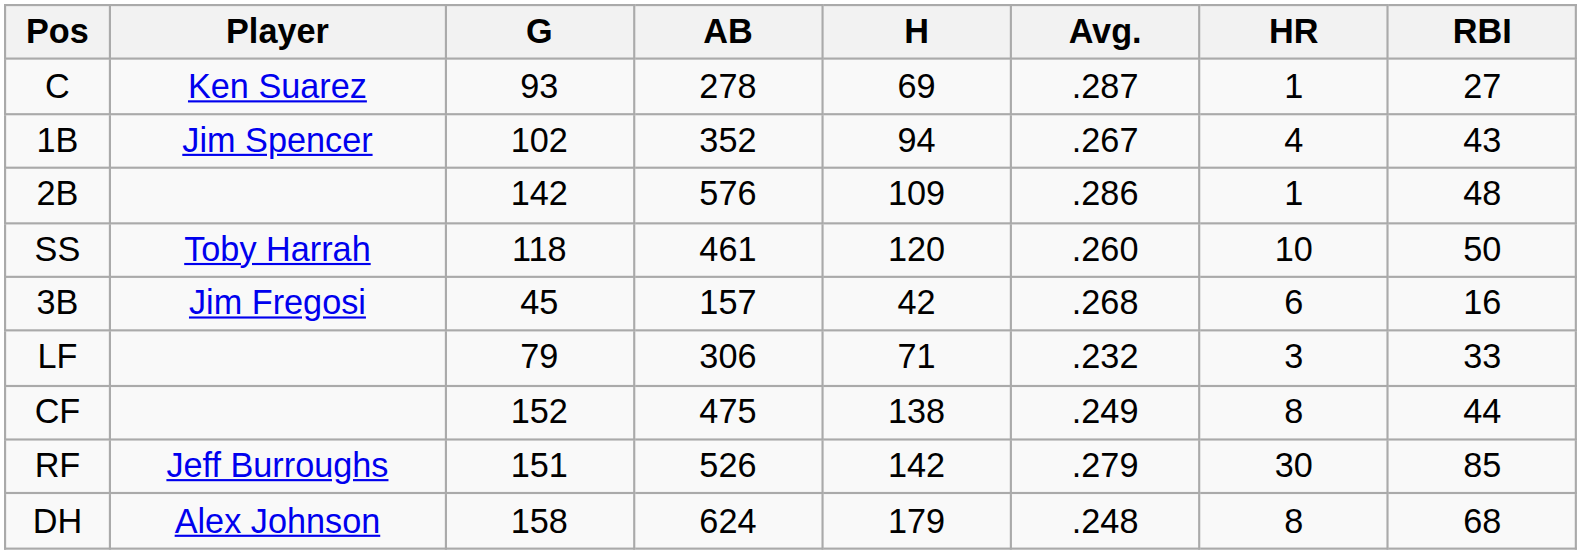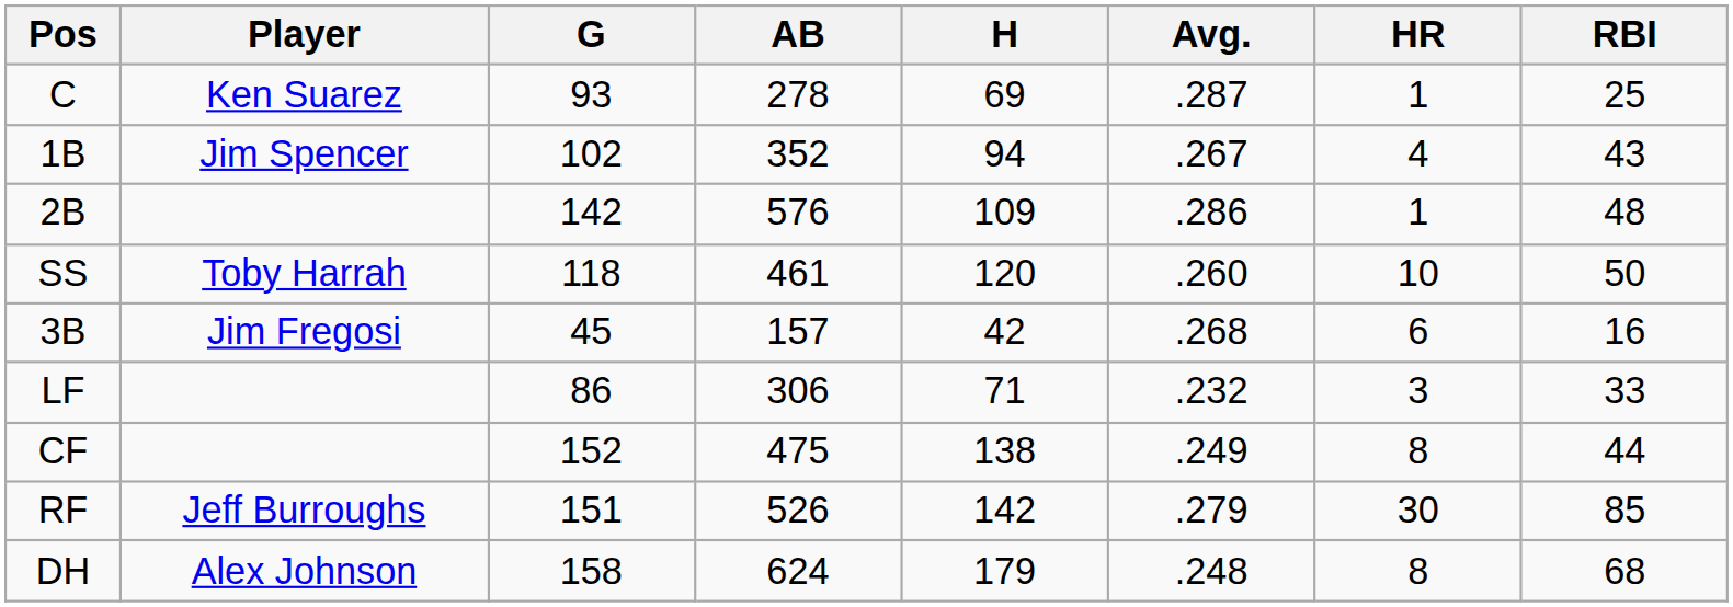C | RBI: 27 -> 25
LF | G: 79 -> 86
